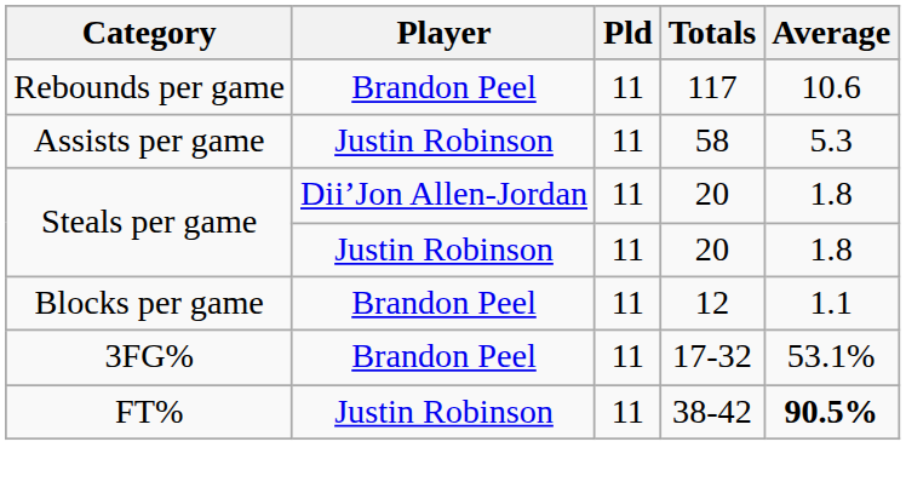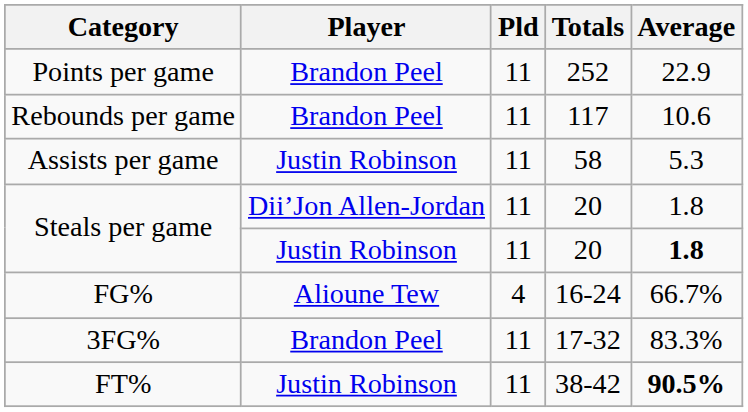+ row: Points per game | Brandon Peel | 11 | 252 | 22.9
Steals per game / Justin Robinson | Average: normal -> bold
- row: Blocks per game | Brandon Peel | 11 | 12 | 1.1
+ row: FG% | Alioune Tew | 4 | 16-24 | 66.7%
3FG% | Average: 53.1% -> 83.3%
